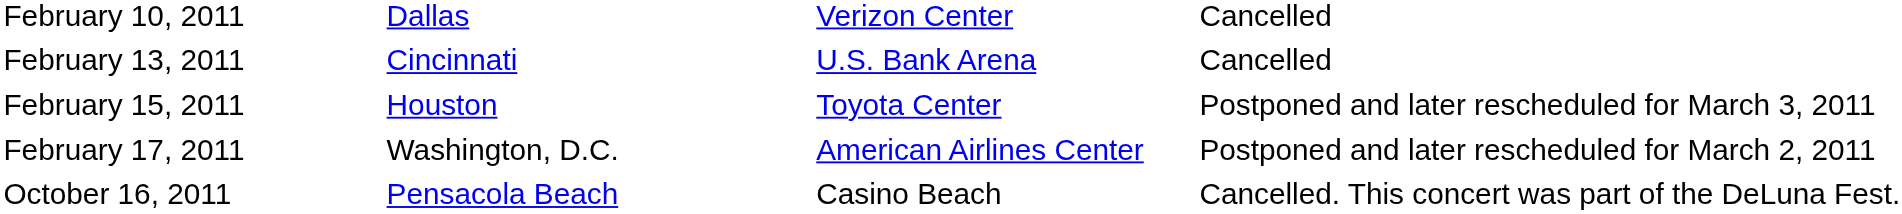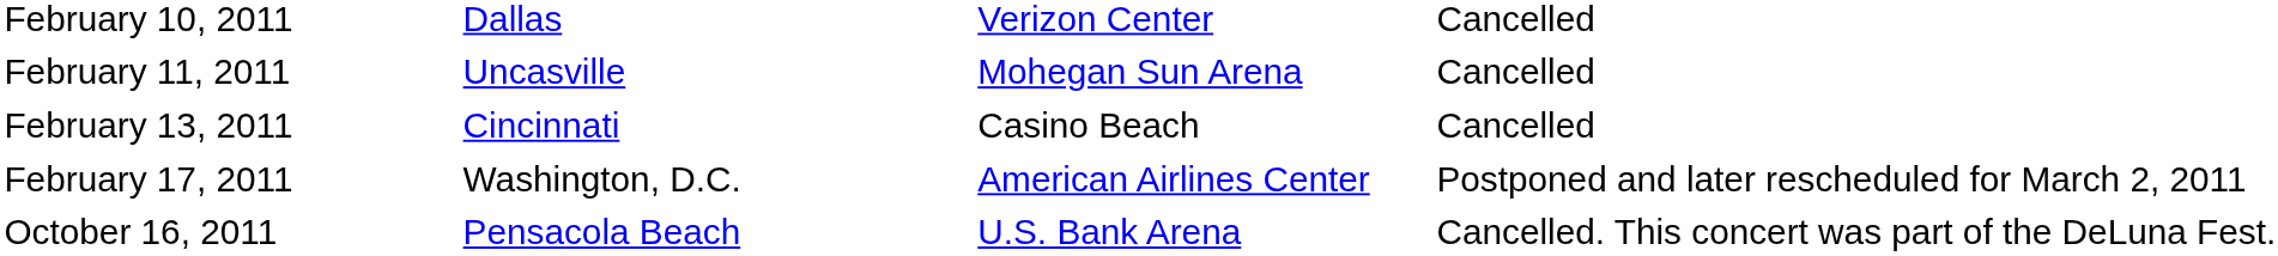+ row: February 11, 2011 | Uncasville | Mohegan Sun Arena | Cancelled
February 13, 2011 | column 3: U.S. Bank Arena -> Casino Beach
- row: February 15, 2011 | Houston | Toyota Center | Postponed and later rescheduled for March 3, 2011
October 16, 2011 | column 3: Casino Beach -> U.S. Bank Arena
